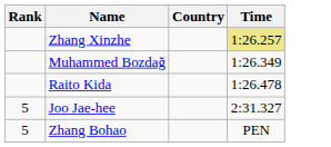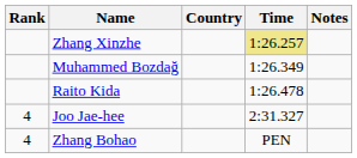+ column: Notes
Joo Jae-hee | Rank: 5 -> 4
Zhang Bohao | Rank: 5 -> 4
